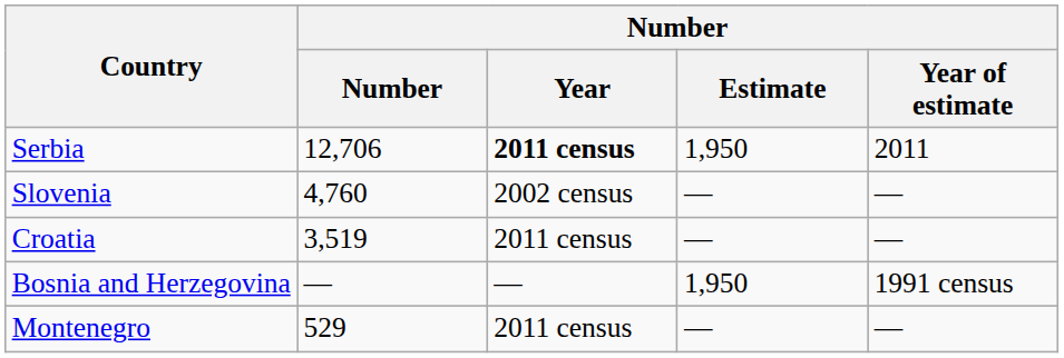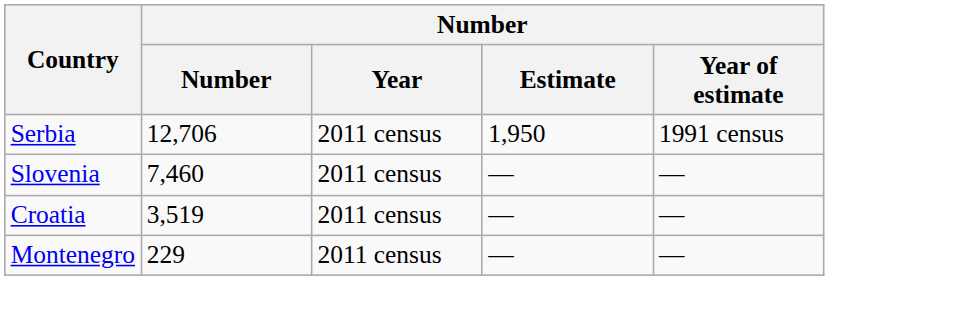Serbia | Number / Year: bold -> normal
Serbia | Number / Year of estimate: 2011 -> 1991 census
Slovenia | Number: 4,760 -> 7,460
Slovenia | Number / Year: 2002 census -> 2011 census
- row: Bosnia and Herzegovina | — | — | 1,950 | 1991 census
Montenegro | Number: 529 -> 229
